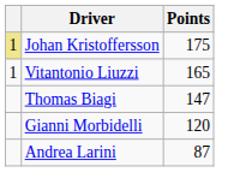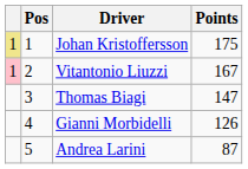+ column: Pos | 1 | 2 | 3 | 4 | 5
Vitantonio Liuzzi | column 1: no background -> pink background
Vitantonio Liuzzi | Points: 165 -> 167
Gianni Morbidelli | Points: 120 -> 126
